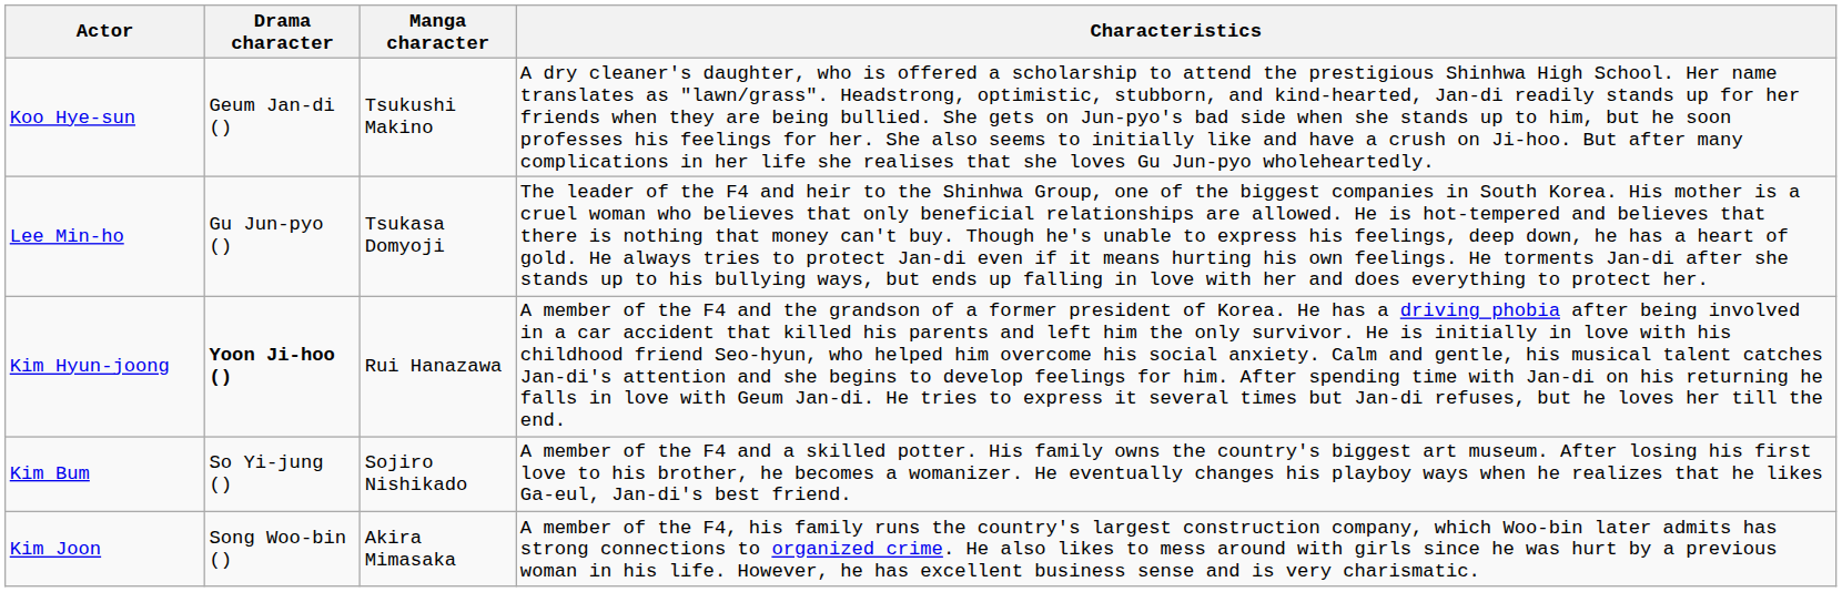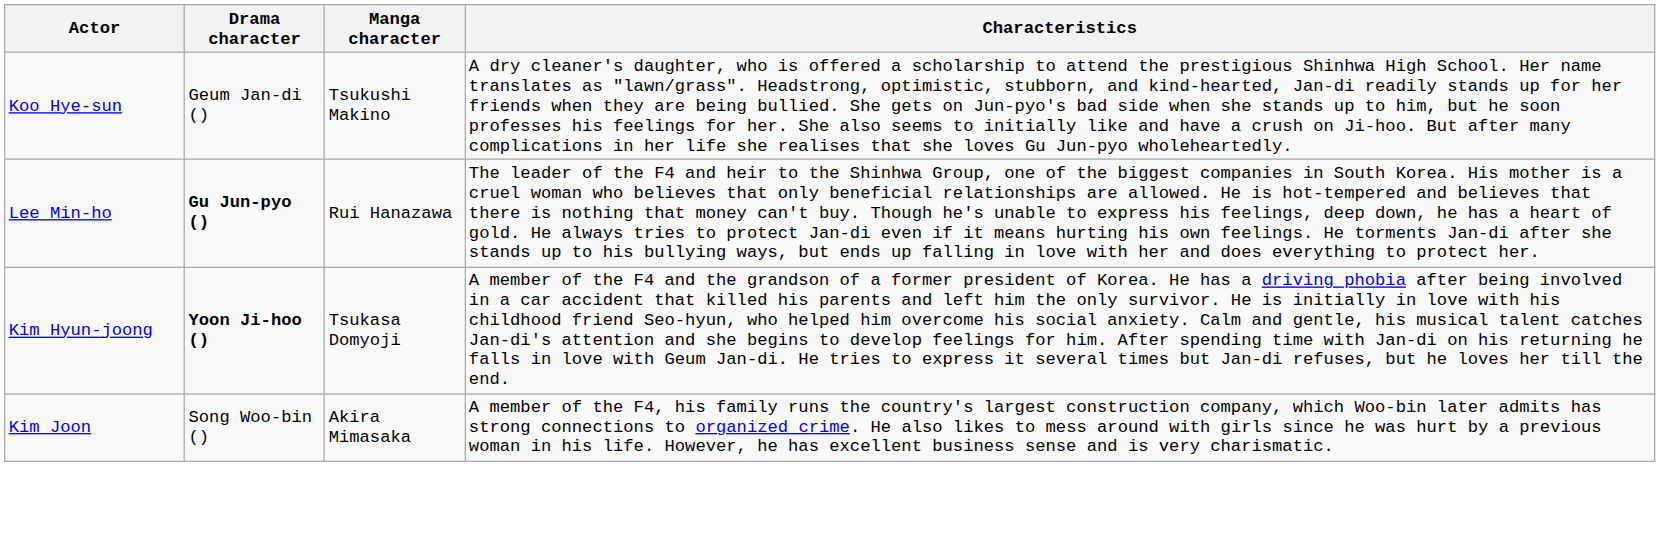Lee Min-ho | Drama character: normal -> bold
Lee Min-ho | Manga character: Tsukasa Domyoji -> Rui Hanazawa
Kim Hyun-joong | Manga character: Rui Hanazawa -> Tsukasa Domyoji
- row: Kim Bum | So Yi-jung () | Sojiro Nishikado | A member of the F4 and a skilled potter. His family owns the country's biggest art museum. After losing his first love to his brother, he becomes a womanizer. He eventually changes his playboy ways when he realizes that he likes Ga-eul, Jan-di's best friend.
